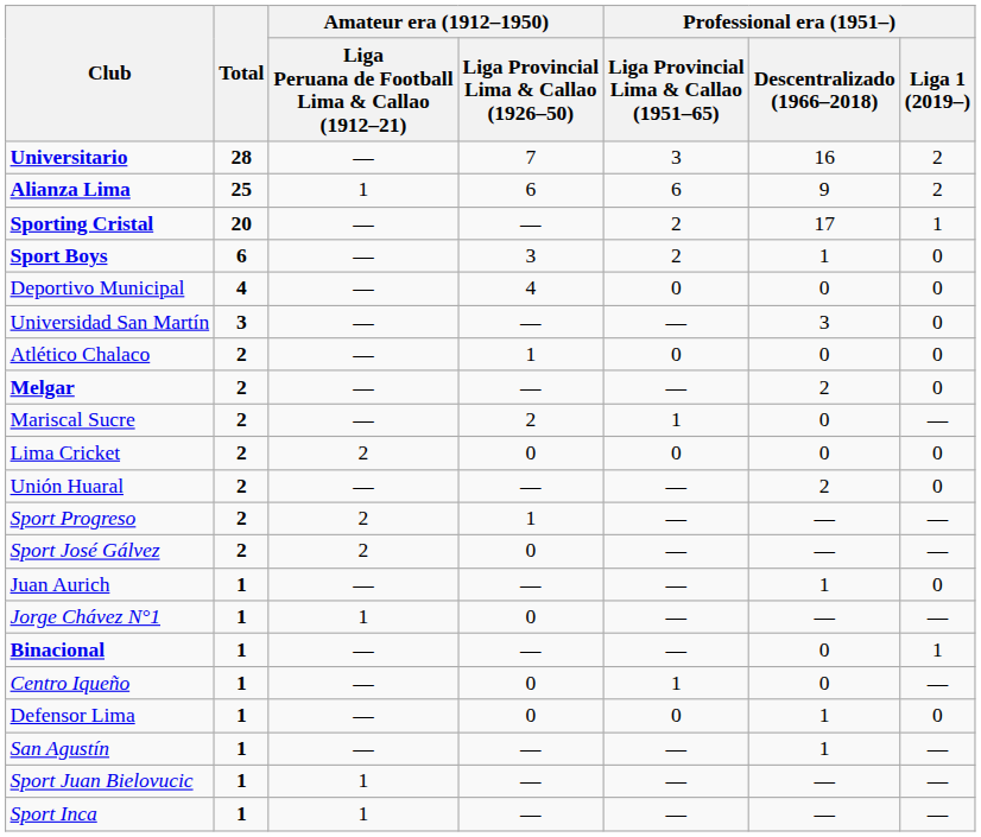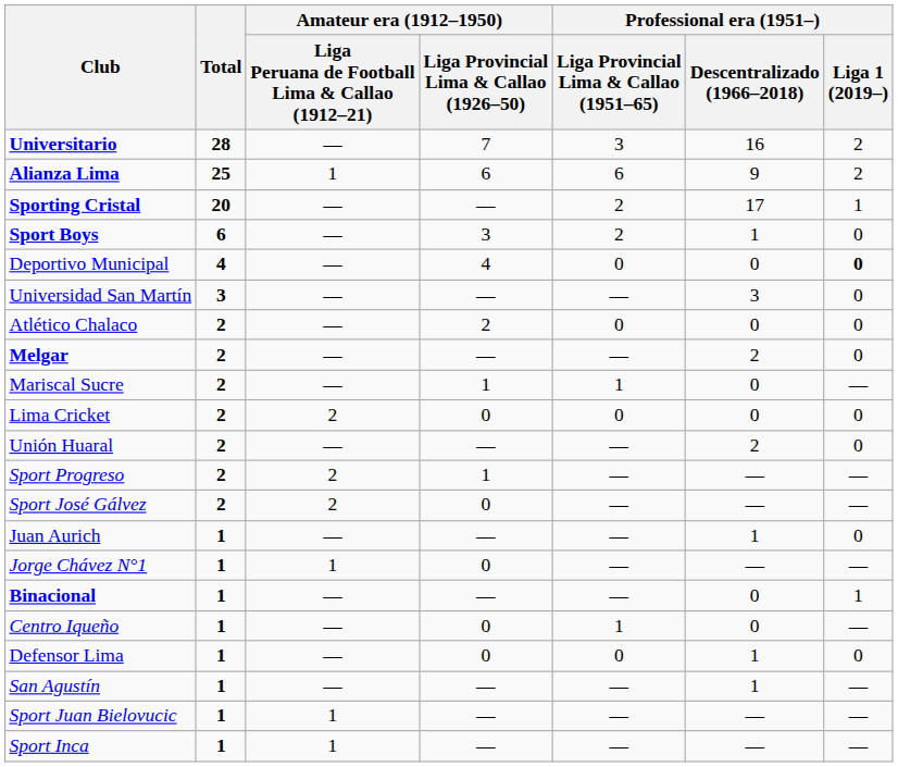Deportivo Municipal | Professional era (1951–) / Liga 1 (2019–): normal -> bold
Atlético Chalaco | column 4: 1 -> 2
Mariscal Sucre | column 4: 2 -> 1
